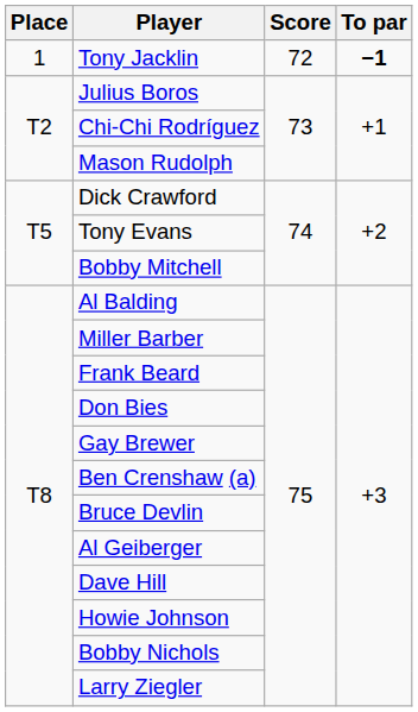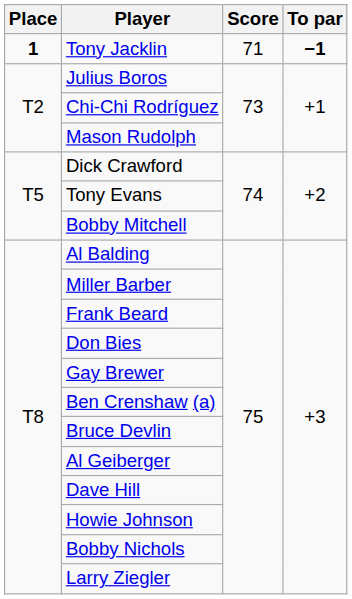Tony Jacklin | Place: normal -> bold
Tony Jacklin | Score: 72 -> 71
